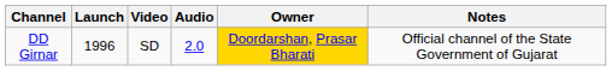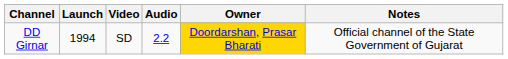DD Girnar | Launch: 1996 -> 1994
DD Girnar | Audio: 2.0 -> 2.2
